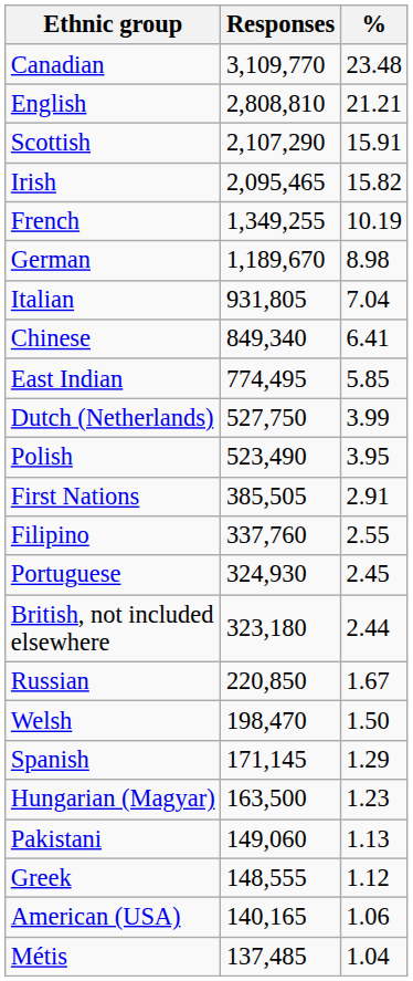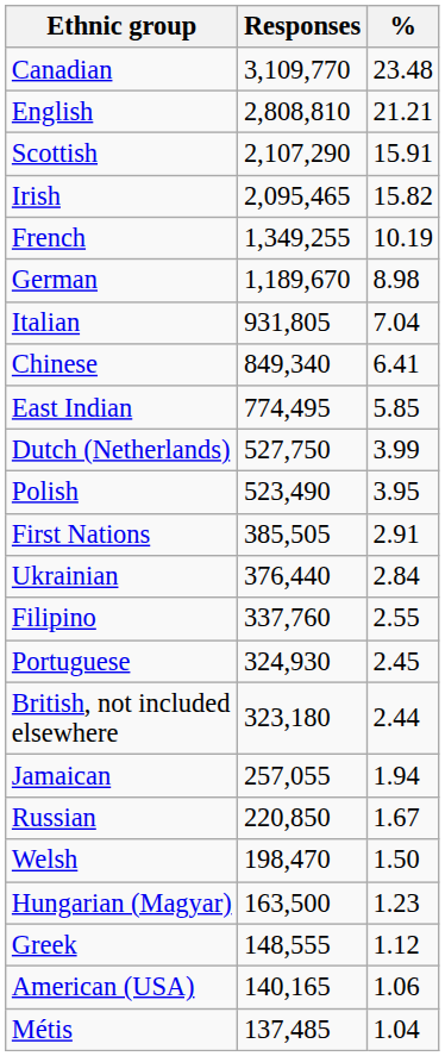+ row: Ukrainian | 376,440 | 2.84
+ row: Jamaican | 257,055 | 1.94
- row: Spanish | 171,145 | 1.29
- row: Pakistani | 149,060 | 1.13
